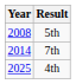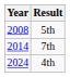4th | Year: 2025 -> 2024
